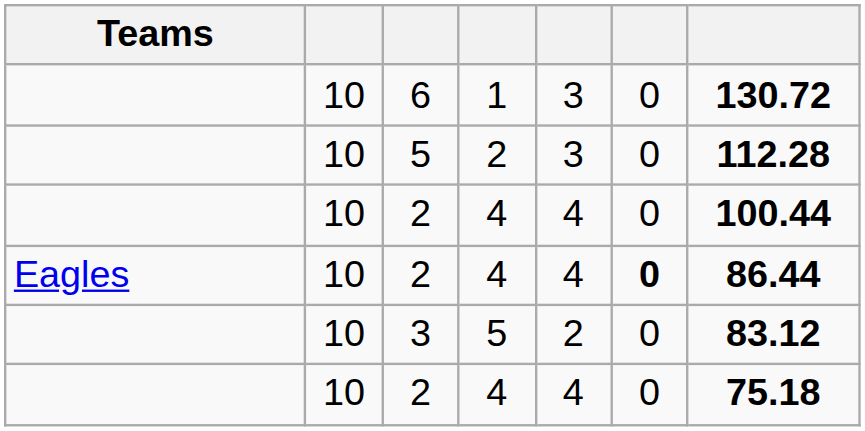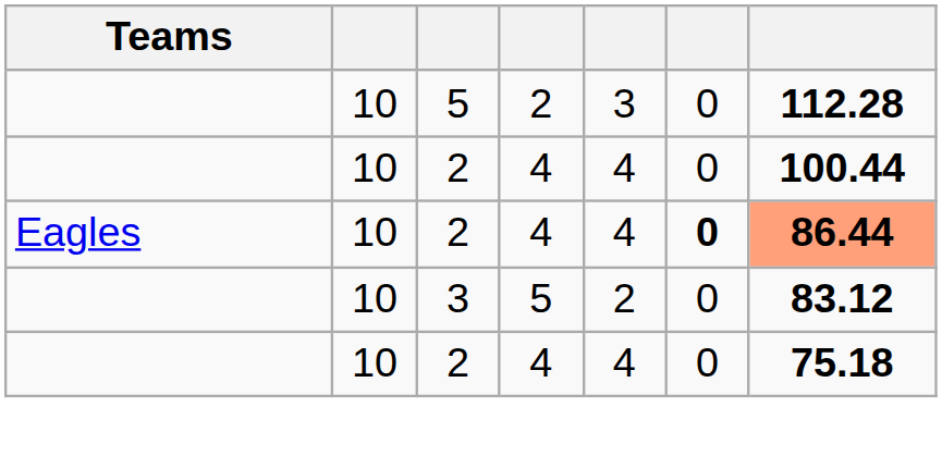- row: 10 | 6 | 1 | 3 | 0 | 130.72
Eagles / 2 | column 7: no background -> lightsalmon background
